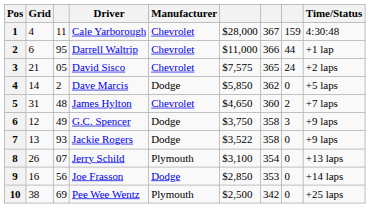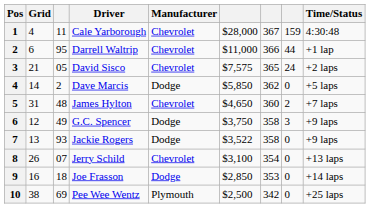Jerry Schild | Manufacturer: Plymouth -> Chevrolet
Joe Frasson | column 3: 56 -> 18
